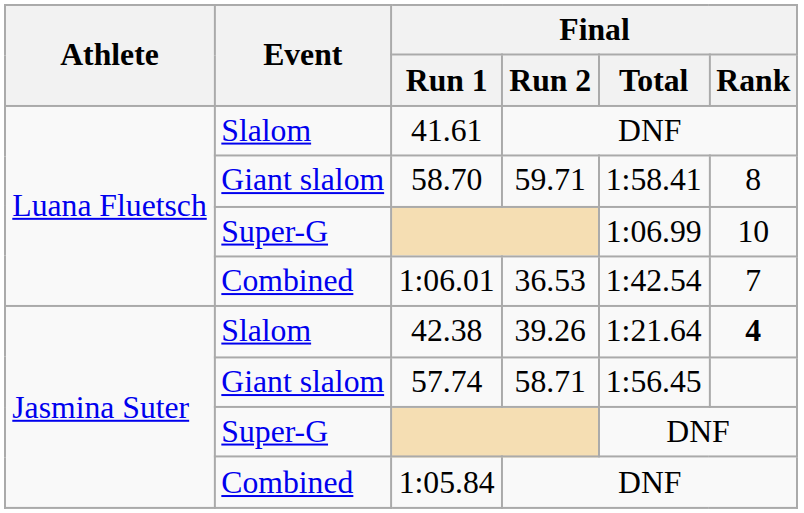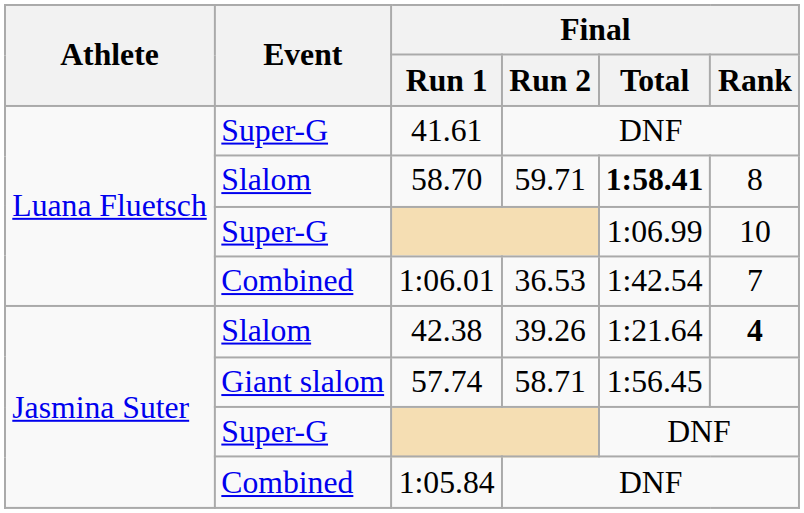41.61 | Event: Slalom -> Super-G
58.70 | Event: Giant slalom -> Slalom
58.70 | Final / Total: normal -> bold
